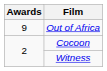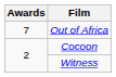Out of Africa | Awards: 9 -> 7
